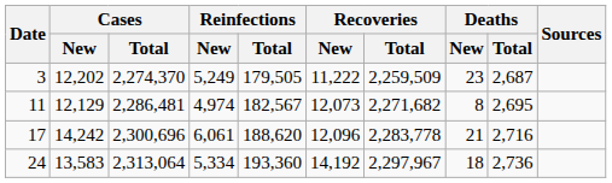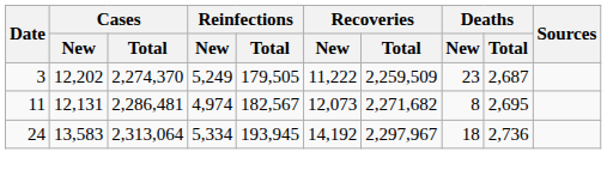11 | Cases / New: 12,129 -> 12,131
- row: 17 | 14,242 | 2,300,696 | 6,061 | 188,620 | 12,096 | 2,283,778 | 21 | 2,716
24 | Reinfections / Total: 193,360 -> 193,945
